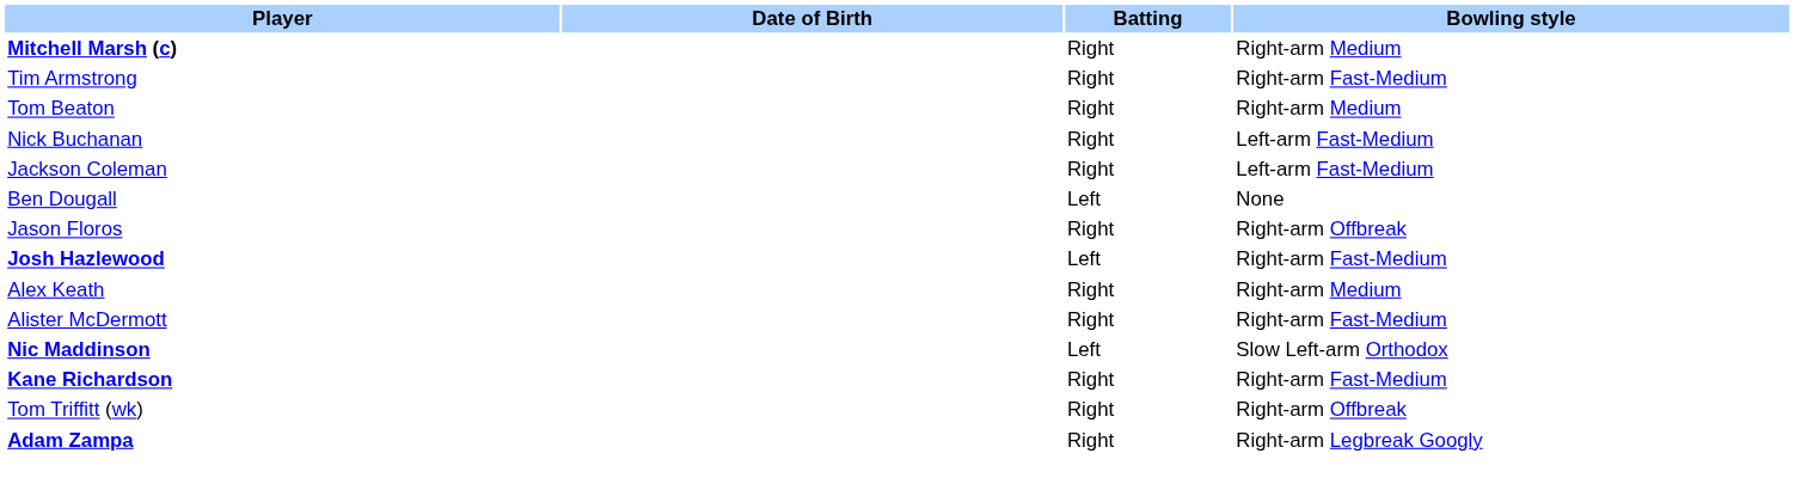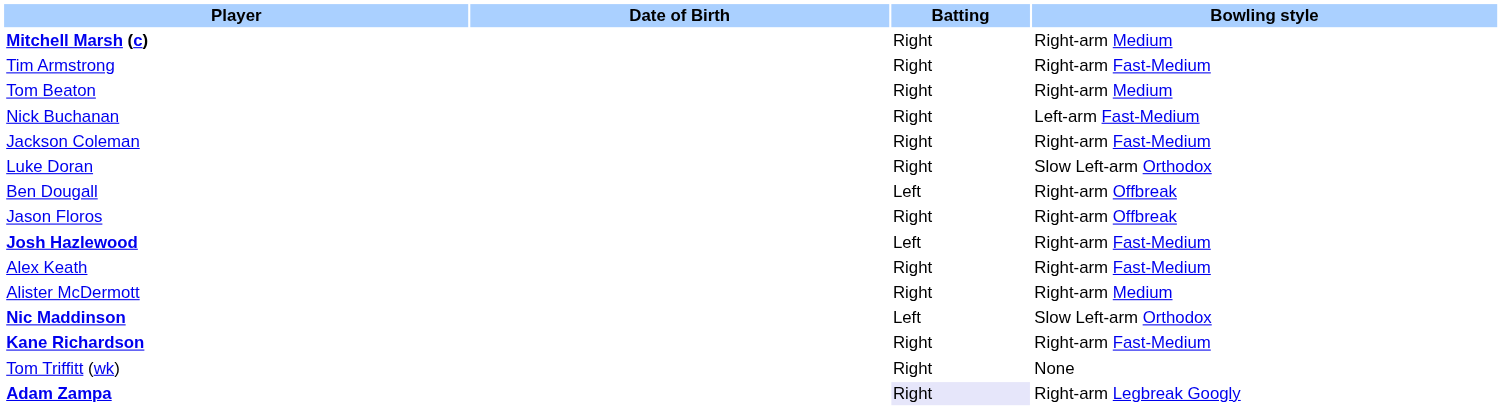Jackson Coleman | Bowling style: Left-arm Fast-Medium -> Right-arm Fast-Medium
+ row: Luke Doran | Right | Slow Left-arm Orthodox
Ben Dougall | Bowling style: None -> Right-arm Offbreak
Alex Keath | Bowling style: Right-arm Medium -> Right-arm Fast-Medium
Alister McDermott | Bowling style: Right-arm Fast-Medium -> Right-arm Medium
Tom Triffitt (wk) | Bowling style: Right-arm Offbreak -> None
Adam Zampa | Batting: no background -> lavender background
